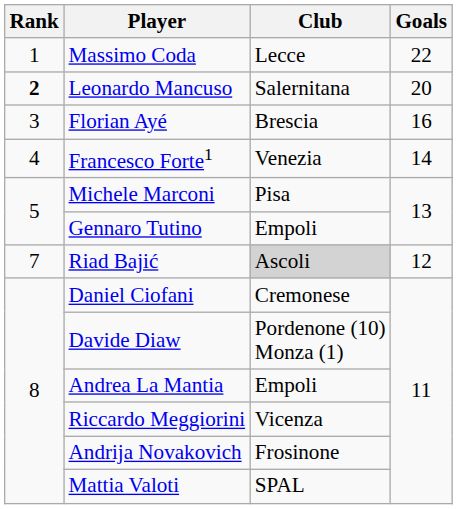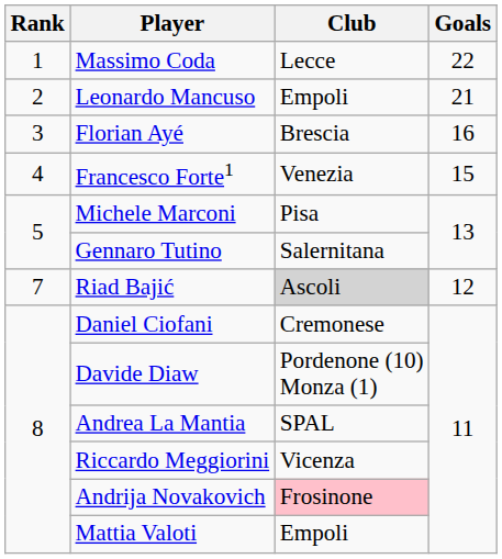Leonardo Mancuso | Rank: bold -> normal
Leonardo Mancuso | Club: Salernitana -> Empoli
Leonardo Mancuso | Goals: 20 -> 21
Francesco Forte1 | Goals: 14 -> 15
Gennaro Tutino | Club: Empoli -> Salernitana
Andrea La Mantia | Club: Empoli -> SPAL
Andrija Novakovich | Club: no background -> pink background
Mattia Valoti | Club: SPAL -> Empoli
